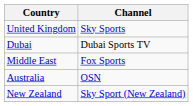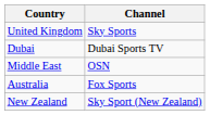Middle East | Channel: Fox Sports -> OSN
Australia | Channel: OSN -> Fox Sports
